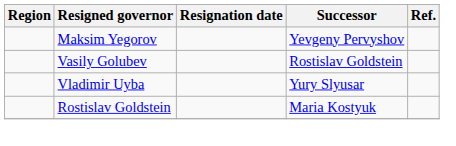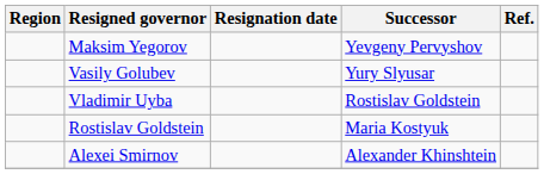Vasily Golubev | Successor: Rostislav Goldstein -> Yury Slyusar
Vladimir Uyba | Successor: Yury Slyusar -> Rostislav Goldstein
+ row: Alexei Smirnov | Alexander Khinshtein
